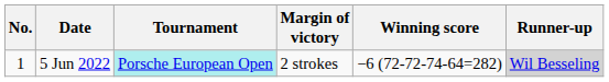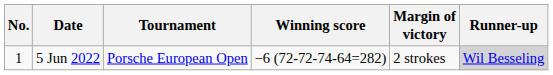columns swapped: Winning score <-> Margin of victory
5 Jun 2022 | Tournament: paleturquoise background -> no background
